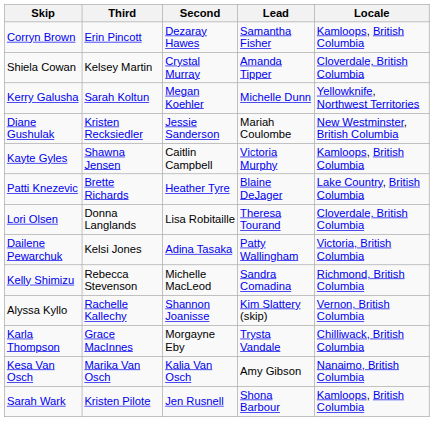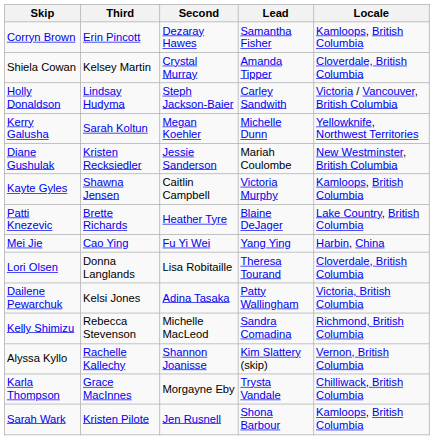+ row: Holly Donaldson | Lindsay Hudyma | Steph Jackson-Baier | Carley Sandwith | Victoria / Vancouver, British Columbia
+ row: Mei Jie | Cao Ying | Fu Yi Wei | Yang Ying | Harbin, China
- row: Kesa Van Osch | Marika Van Osch | Kalia Van Osch | Amy Gibson | Nanaimo, British Columbia
